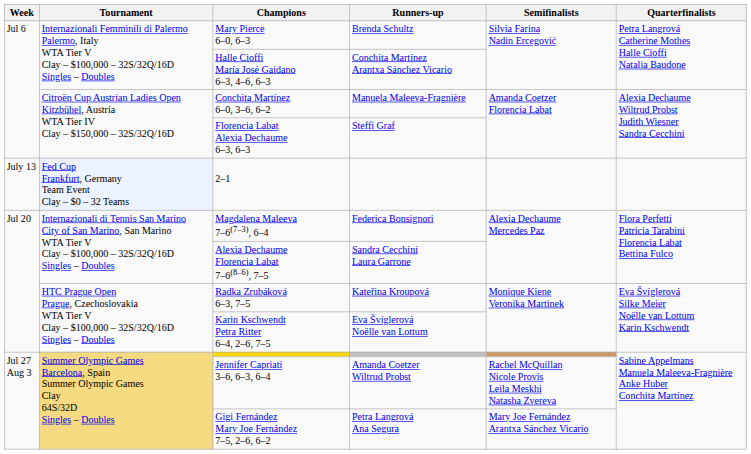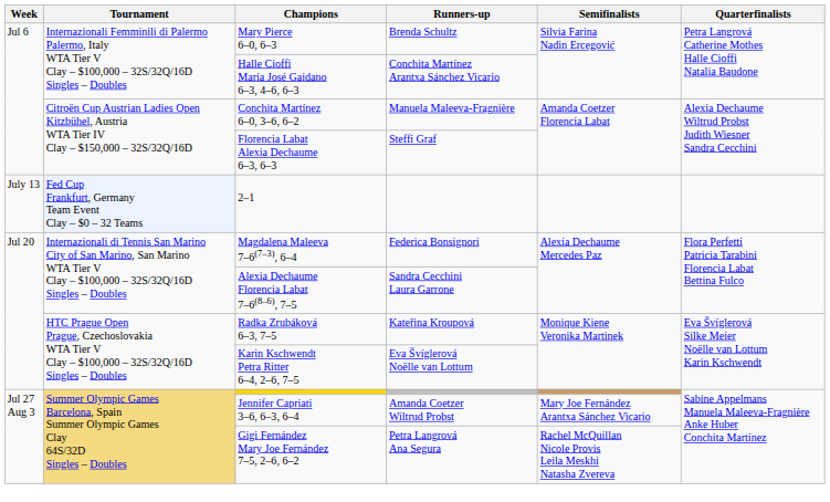Jennifer Capriati 3–6, 6–3, 6–4 | Semifinalists: Rachel McQuillan Nicole Provis Leila Meskhi Natasha Zvereva -> Mary Joe Fernández Arantxa Sánchez Vicario
Gigi Fernández Mary Joe Fernández 7–5, 2–6, 6–2 | Semifinalists: Mary Joe Fernández Arantxa Sánchez Vicario -> Rachel McQuillan Nicole Provis Leila Meskhi Natasha Zvereva
